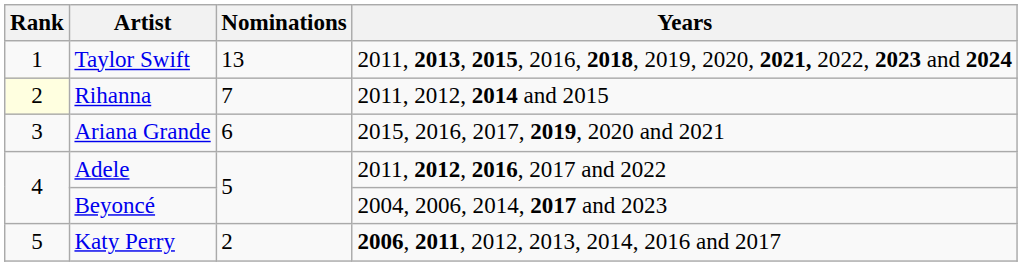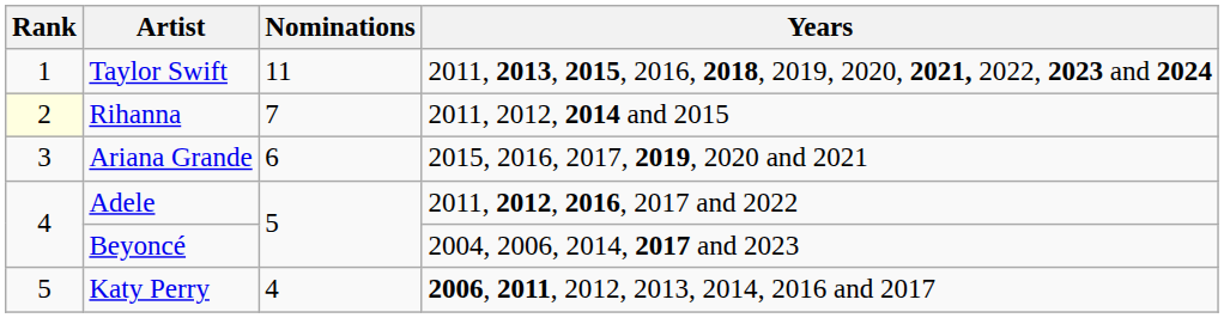Taylor Swift | Nominations: 13 -> 11
Katy Perry | Nominations: 2 -> 4
